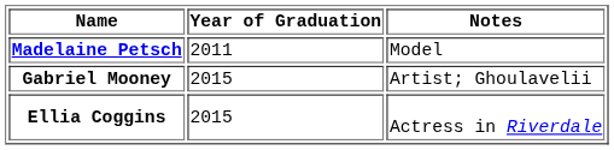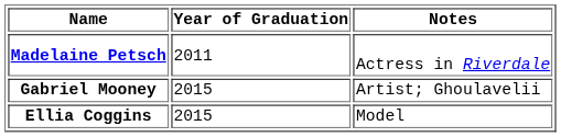Madelaine Petsch | Notes: Model -> Actress in Riverdale
Ellia Coggins | Notes: Actress in Riverdale -> Model
